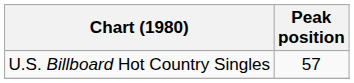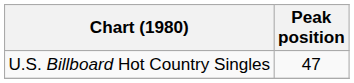U.S. Billboard Hot Country Singles | Peak position: 57 -> 47
